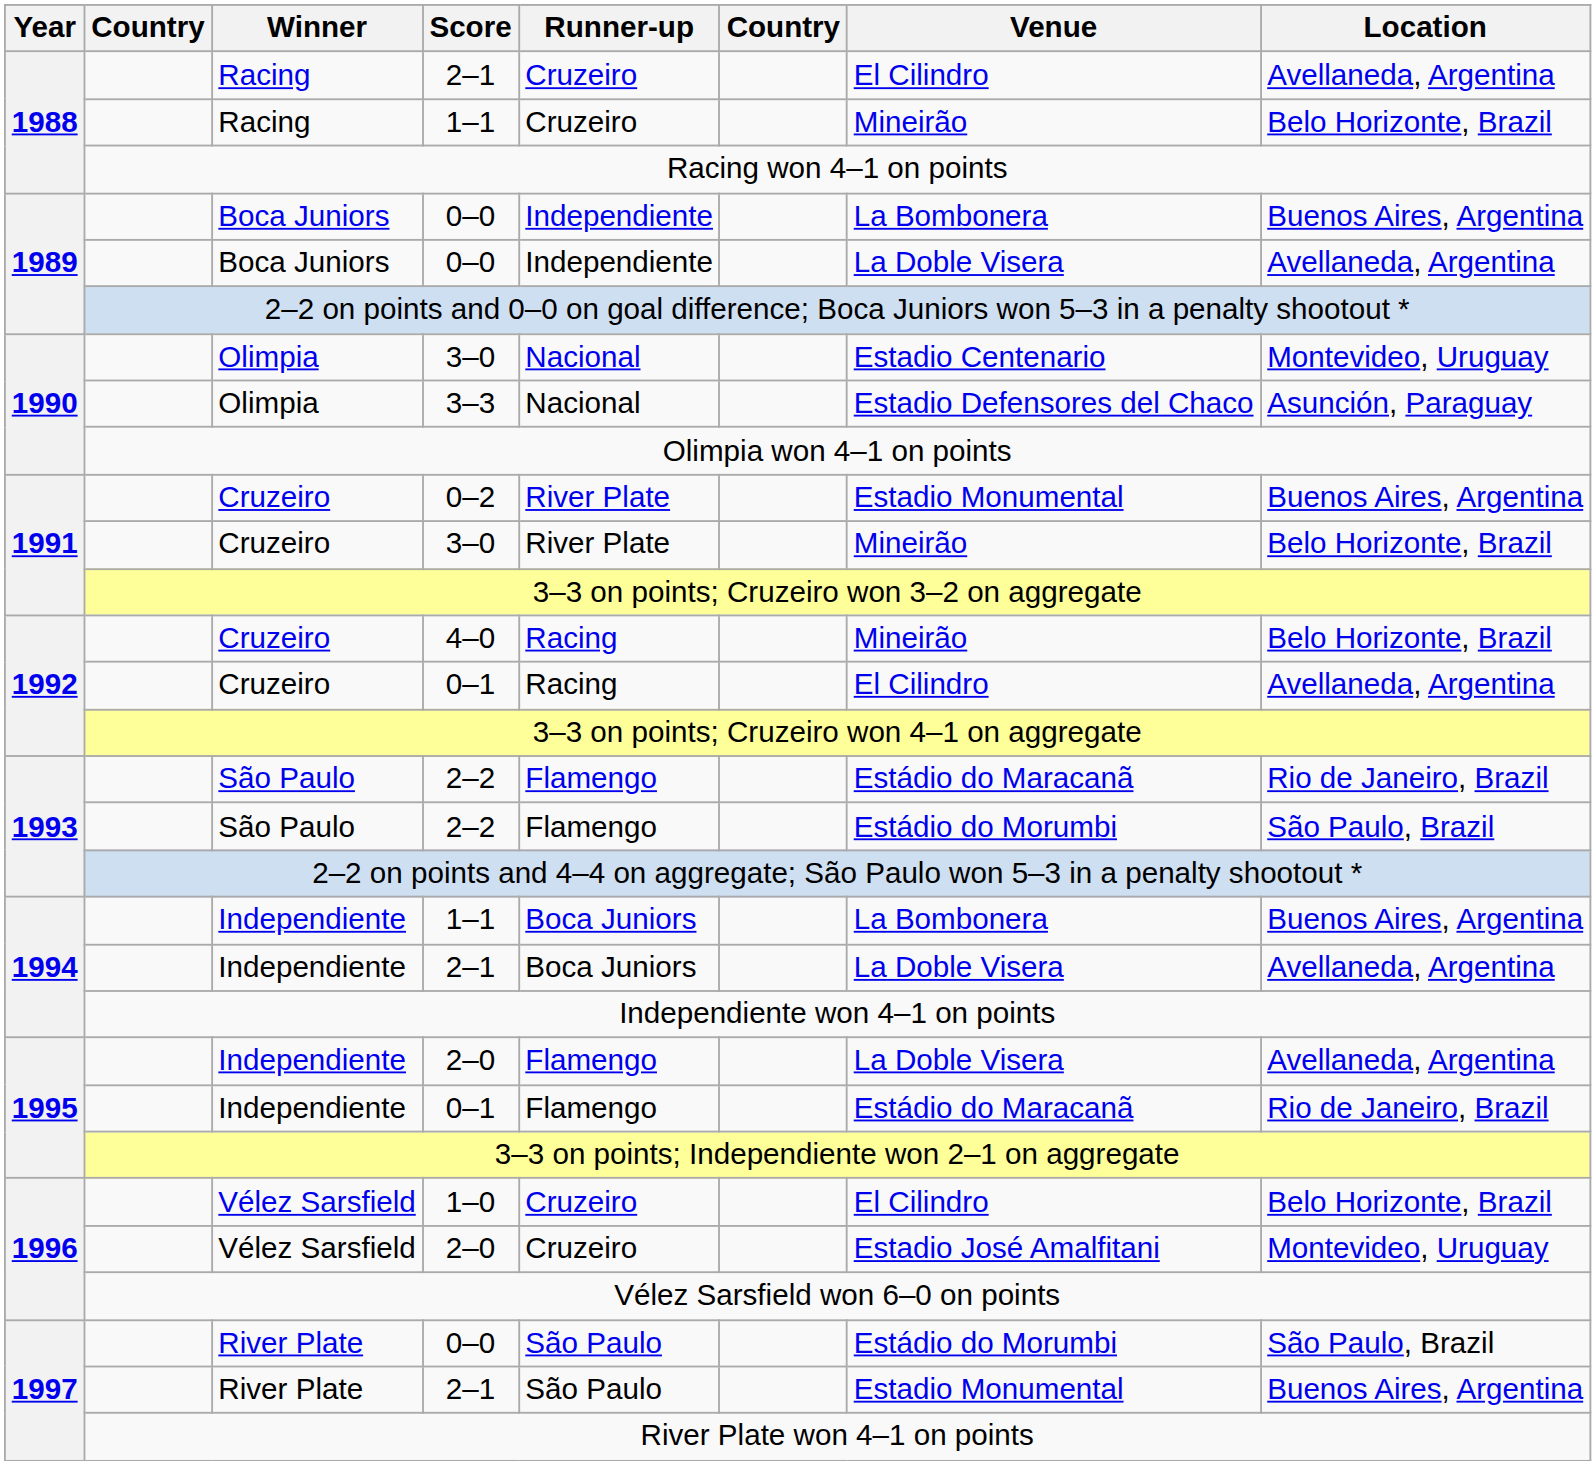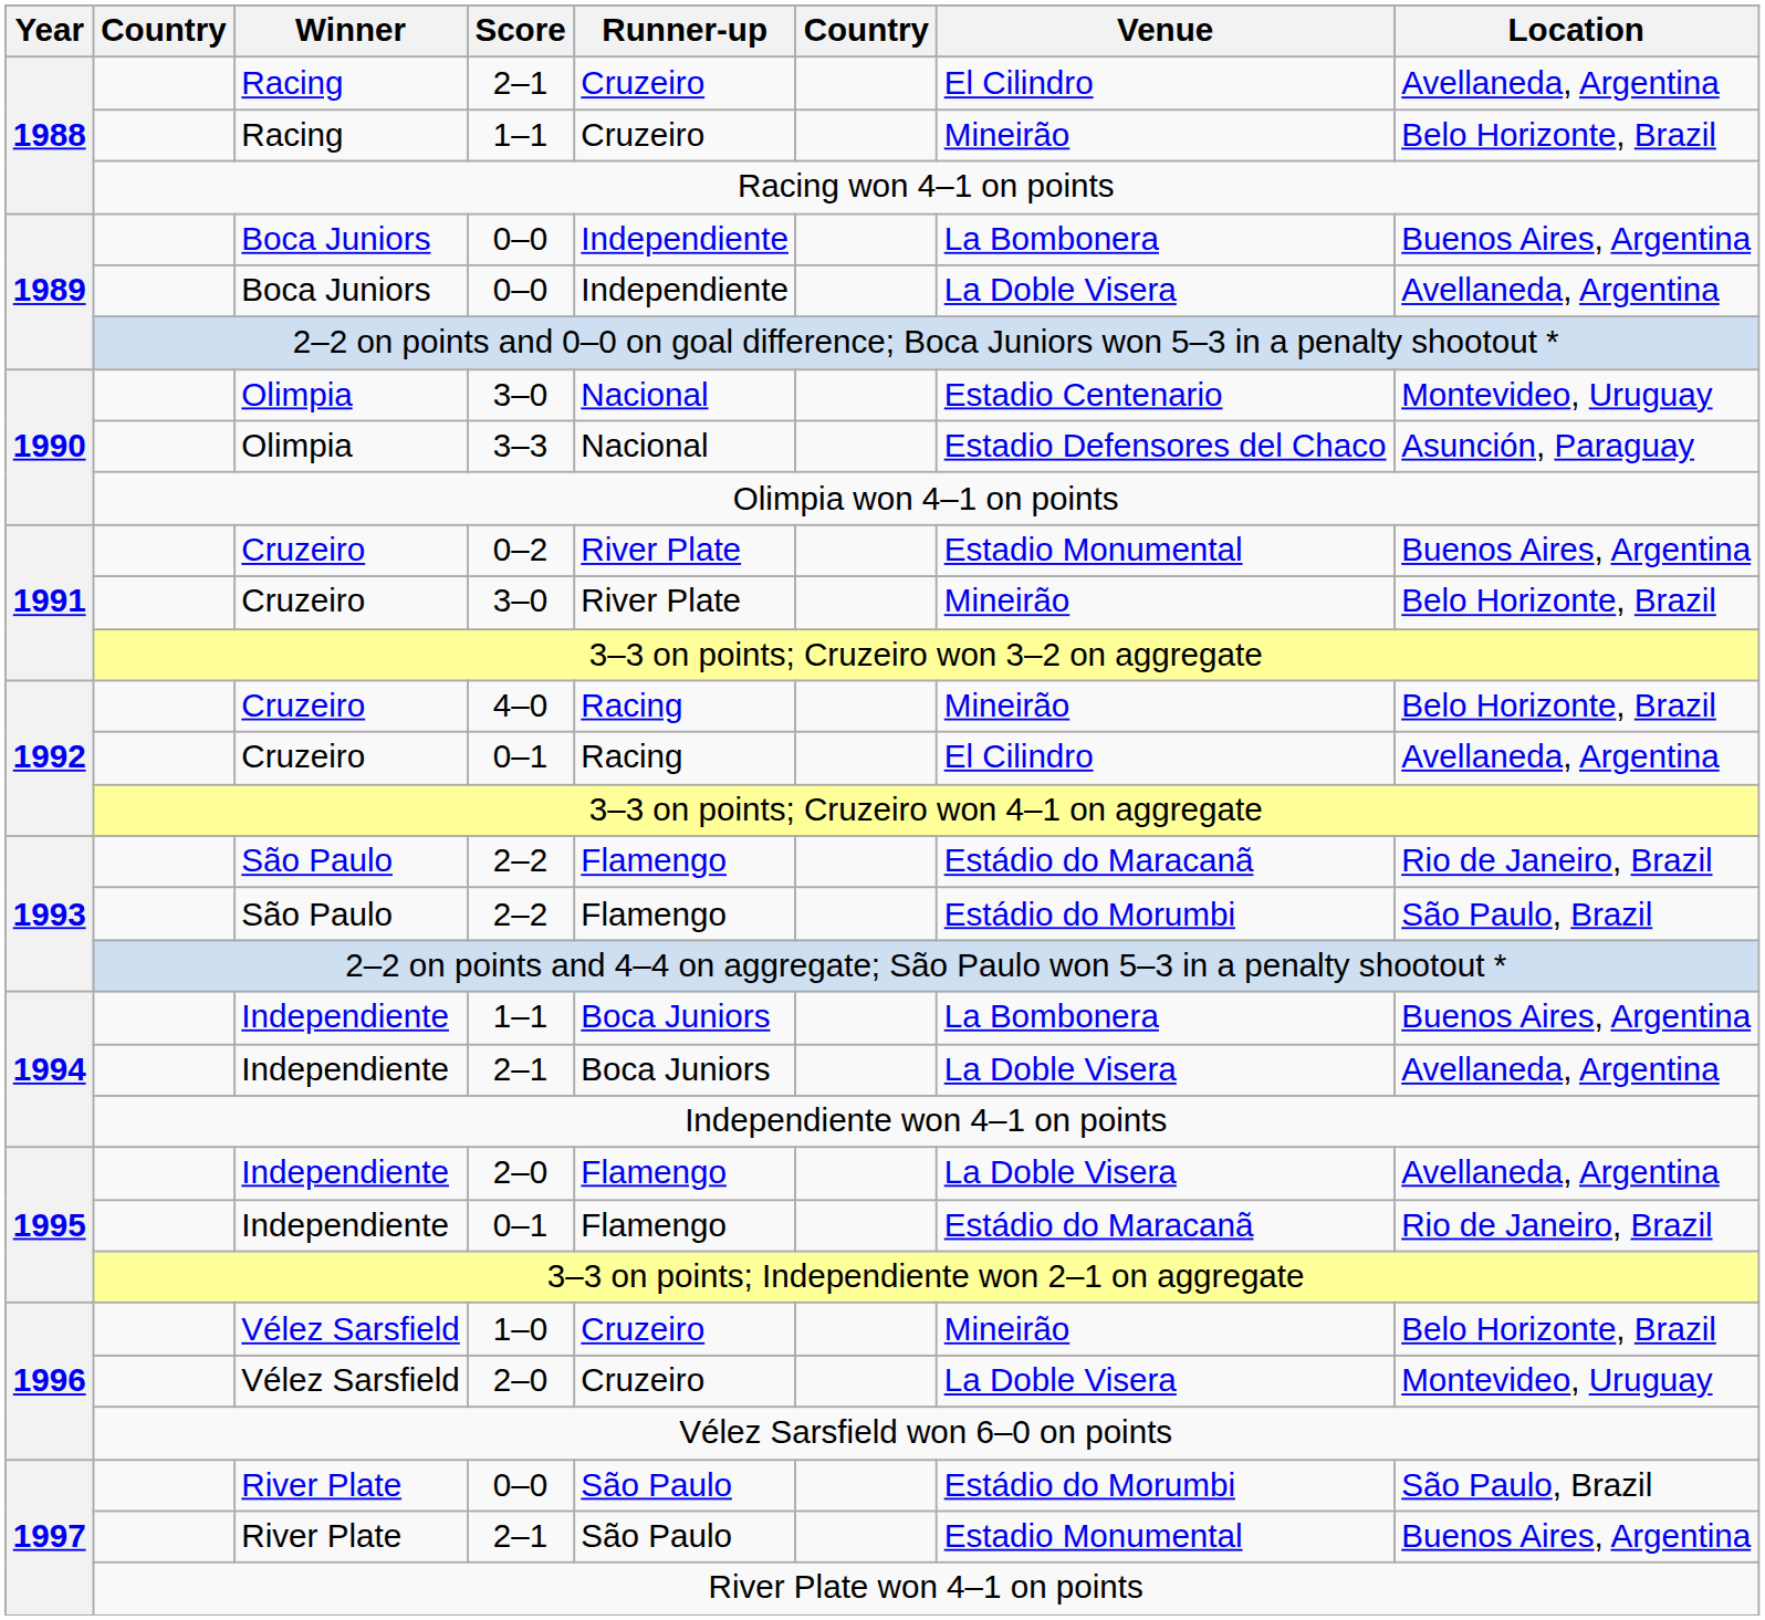1–0 | Venue: El Cilindro -> Mineirão
Vélez Sarsfield / 2–0 | Venue: Estadio José Amalfitani -> La Doble Visera
